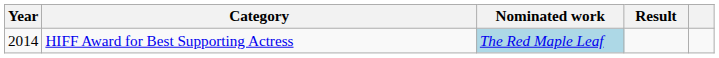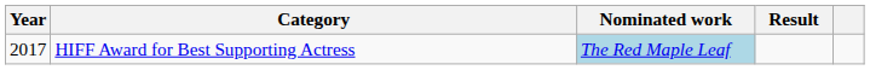HIFF Award for Best Supporting Actress | Year: 2014 -> 2017
